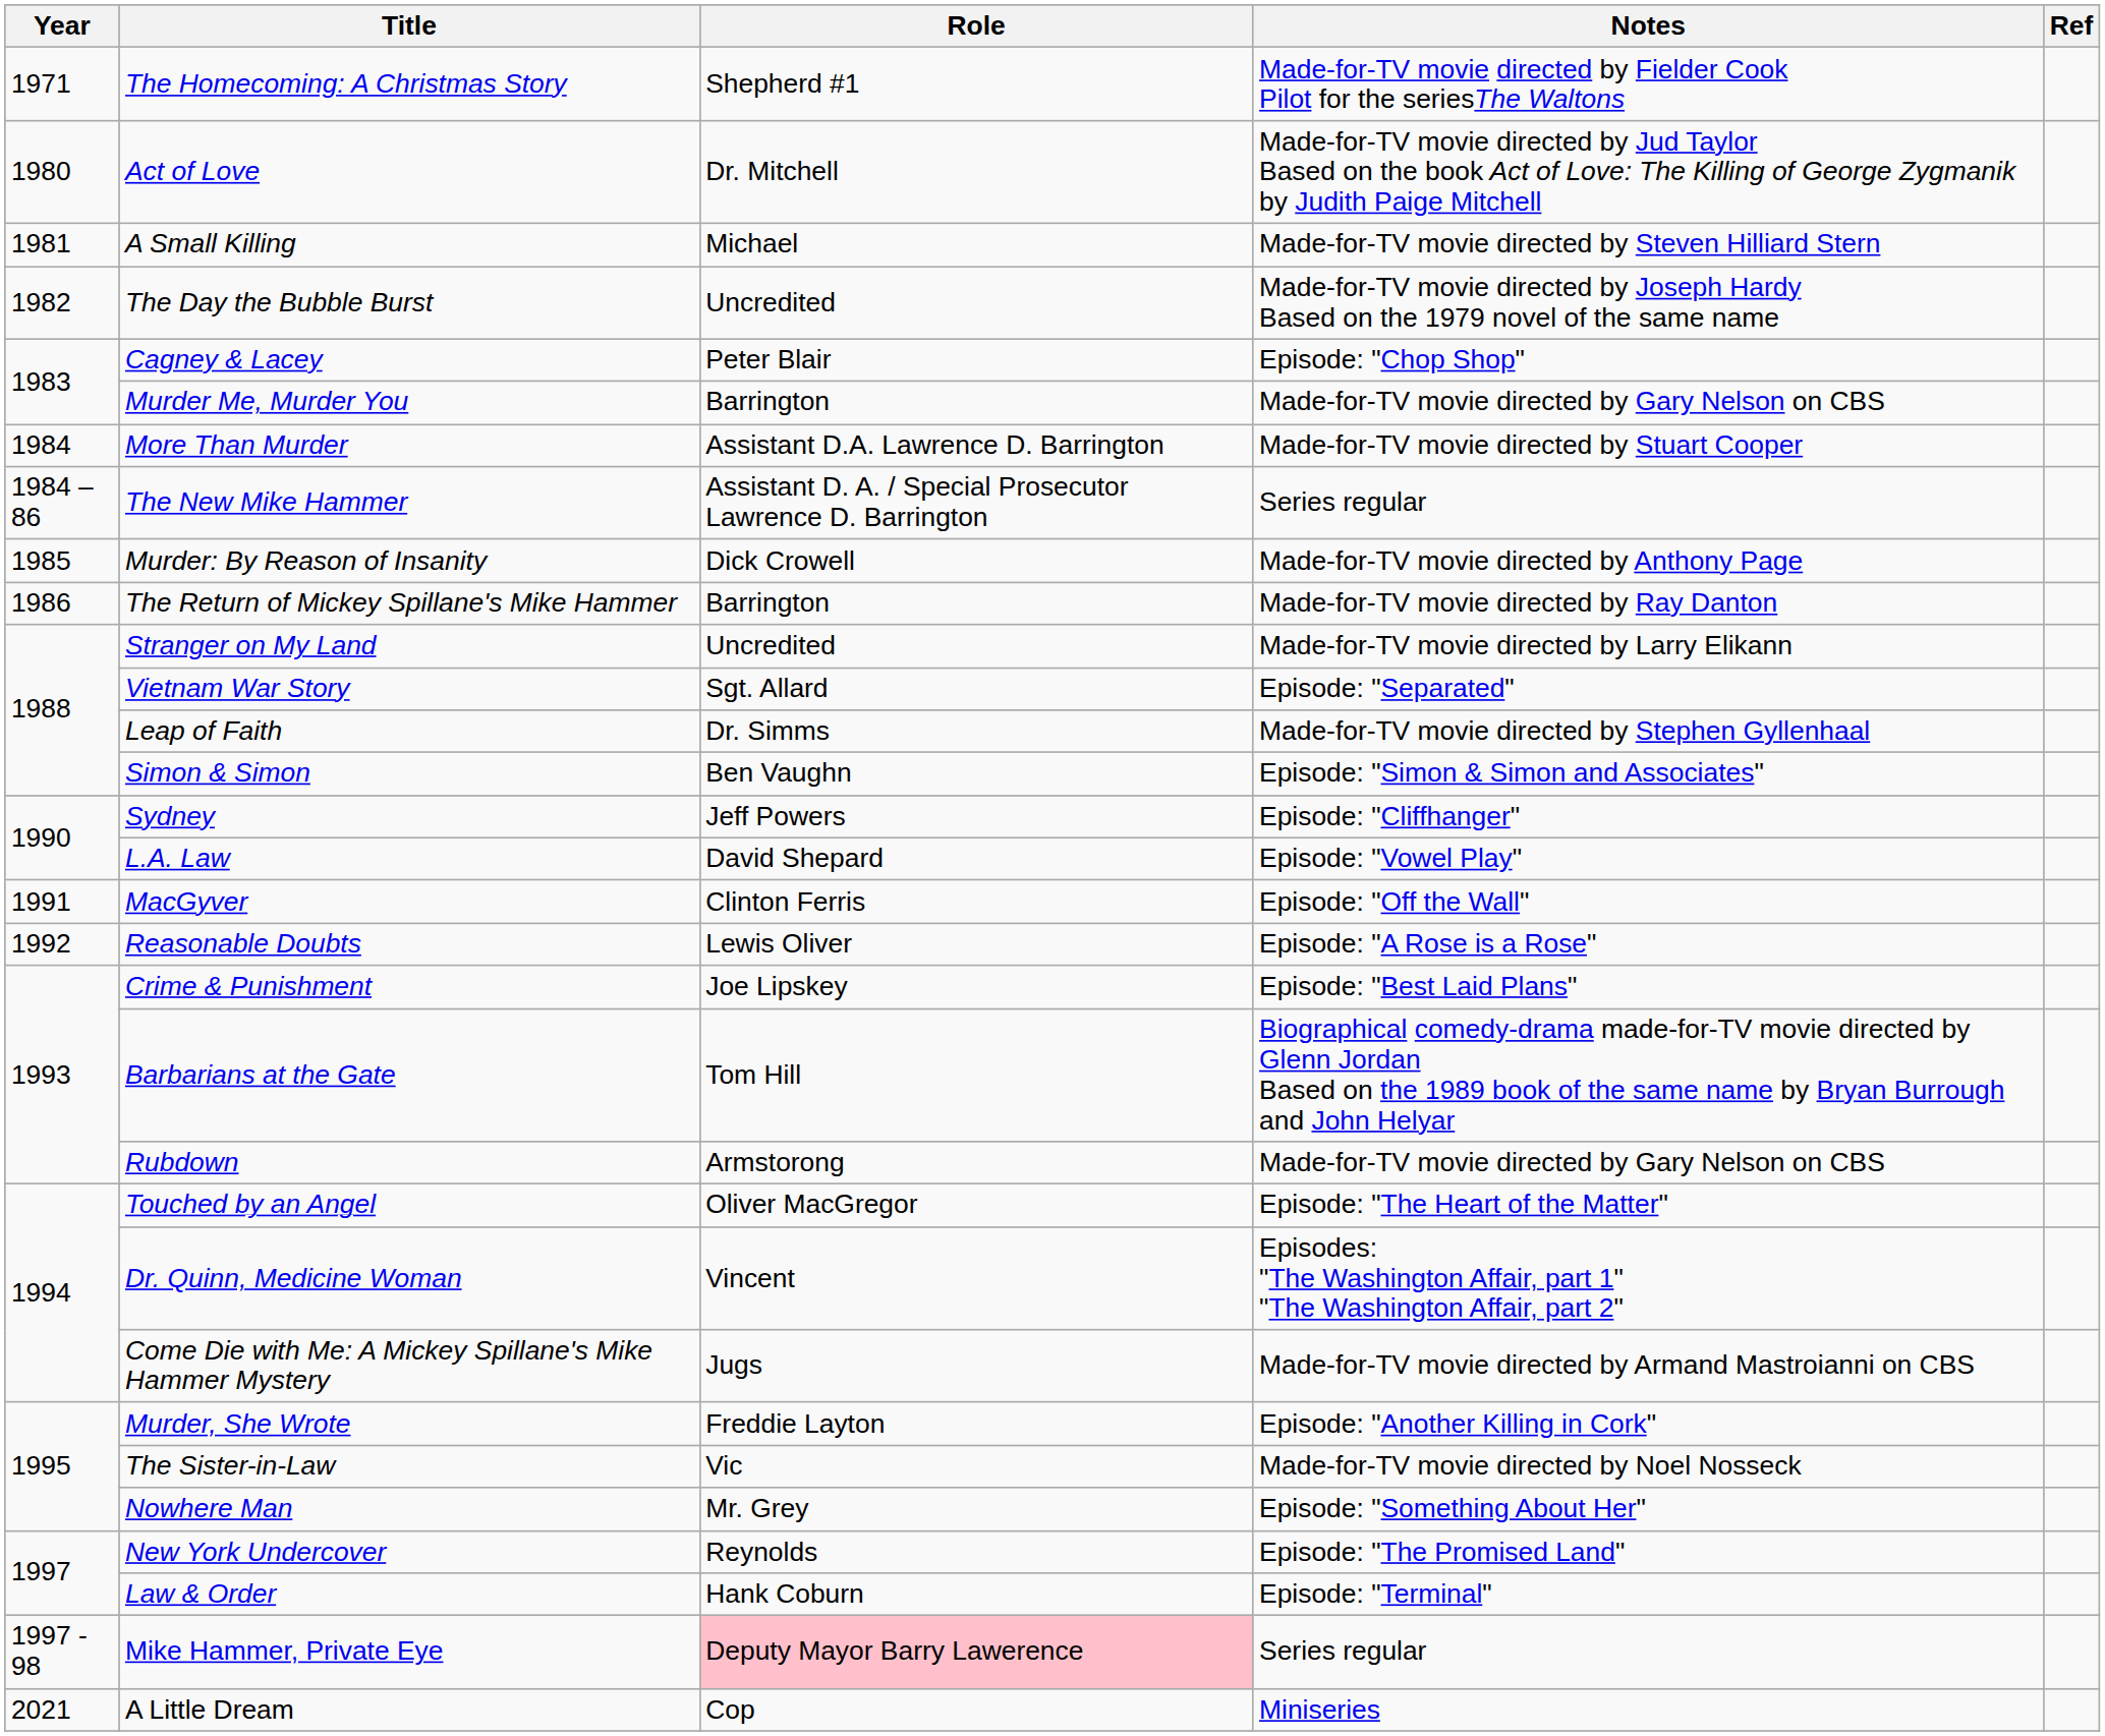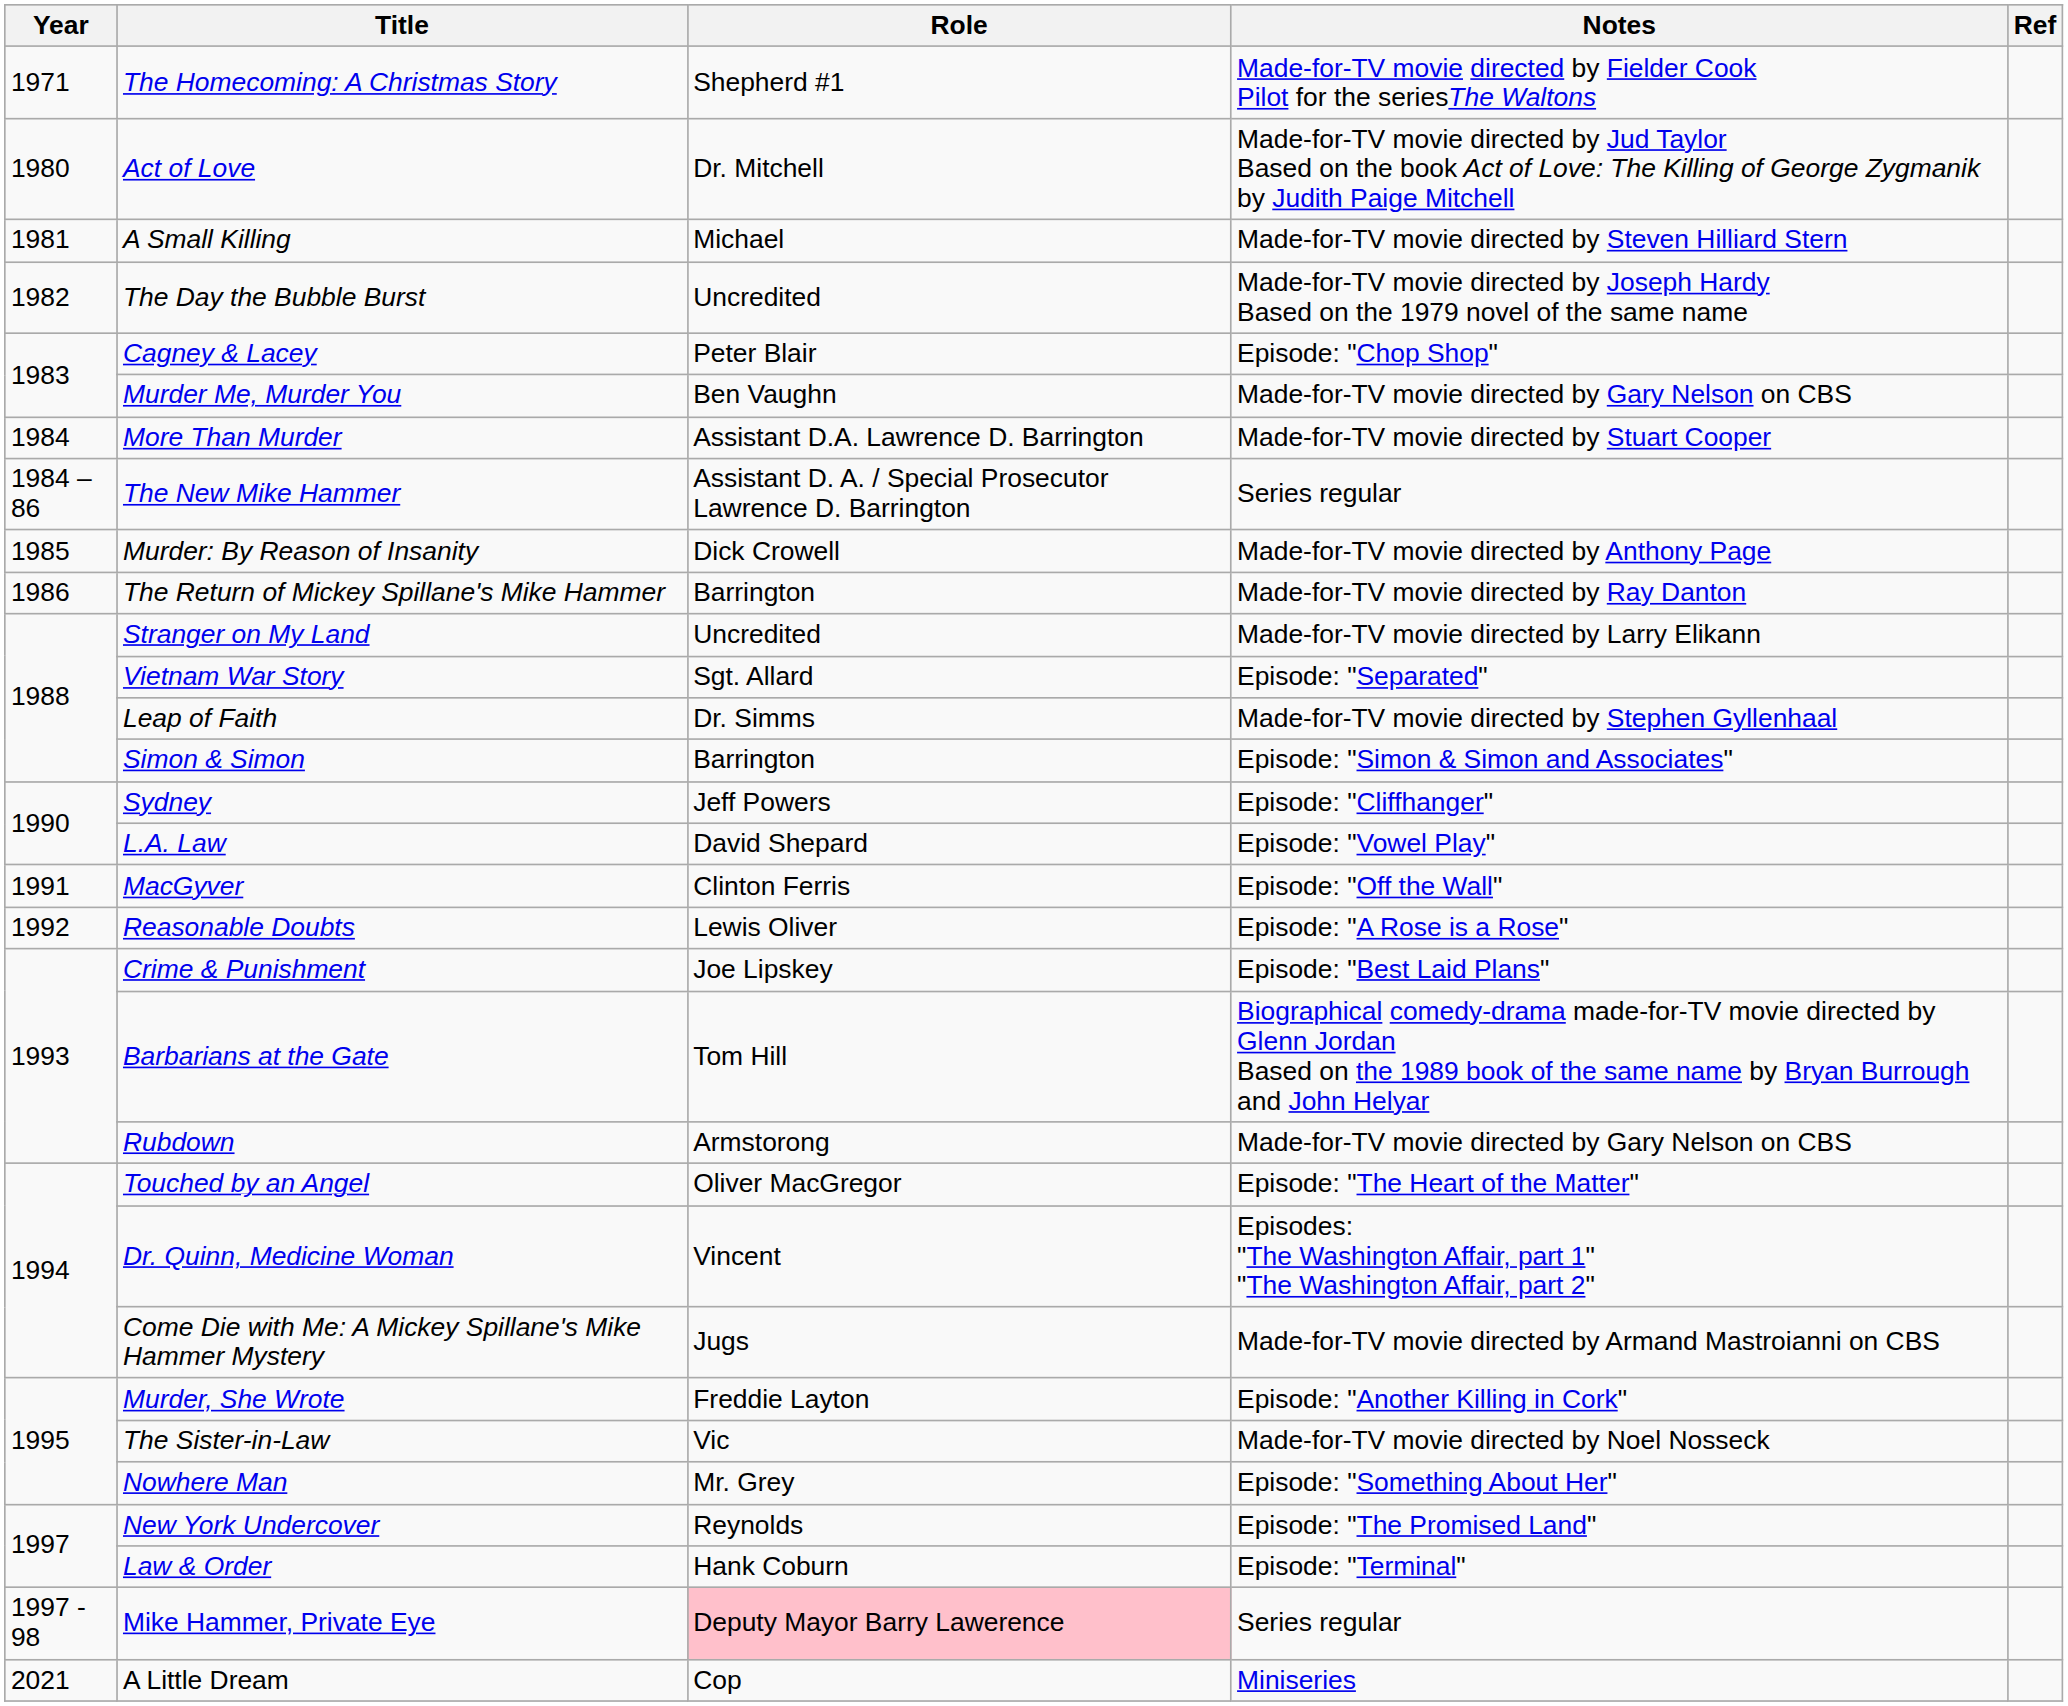Murder Me, Murder You | Role: Barrington -> Ben Vaughn
Simon & Simon | Role: Ben Vaughn -> Barrington
